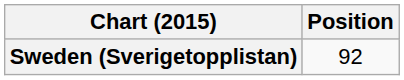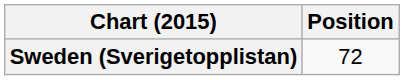Sweden (Sverigetopplistan) | Position: 92 -> 72
